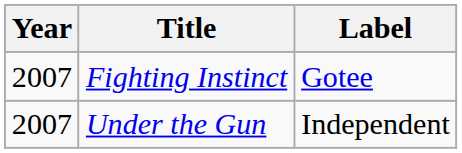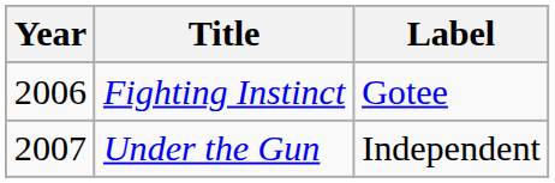Fighting Instinct | Year: 2007 -> 2006
